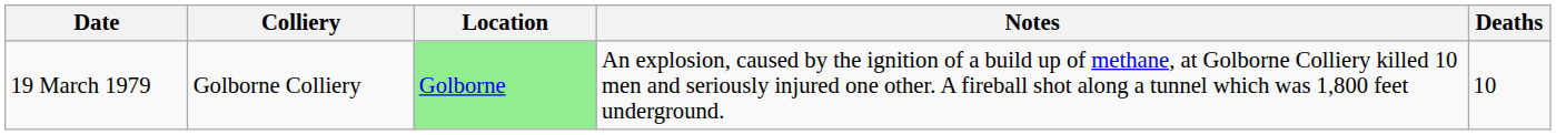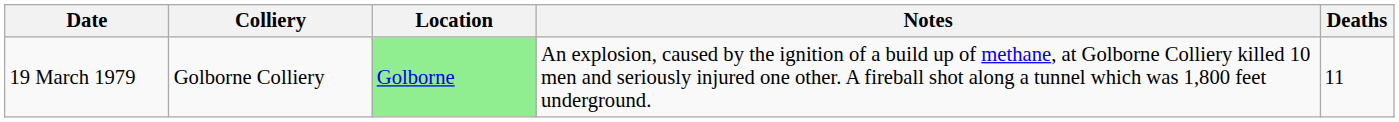19 March 1979 | Deaths: 10 -> 11
